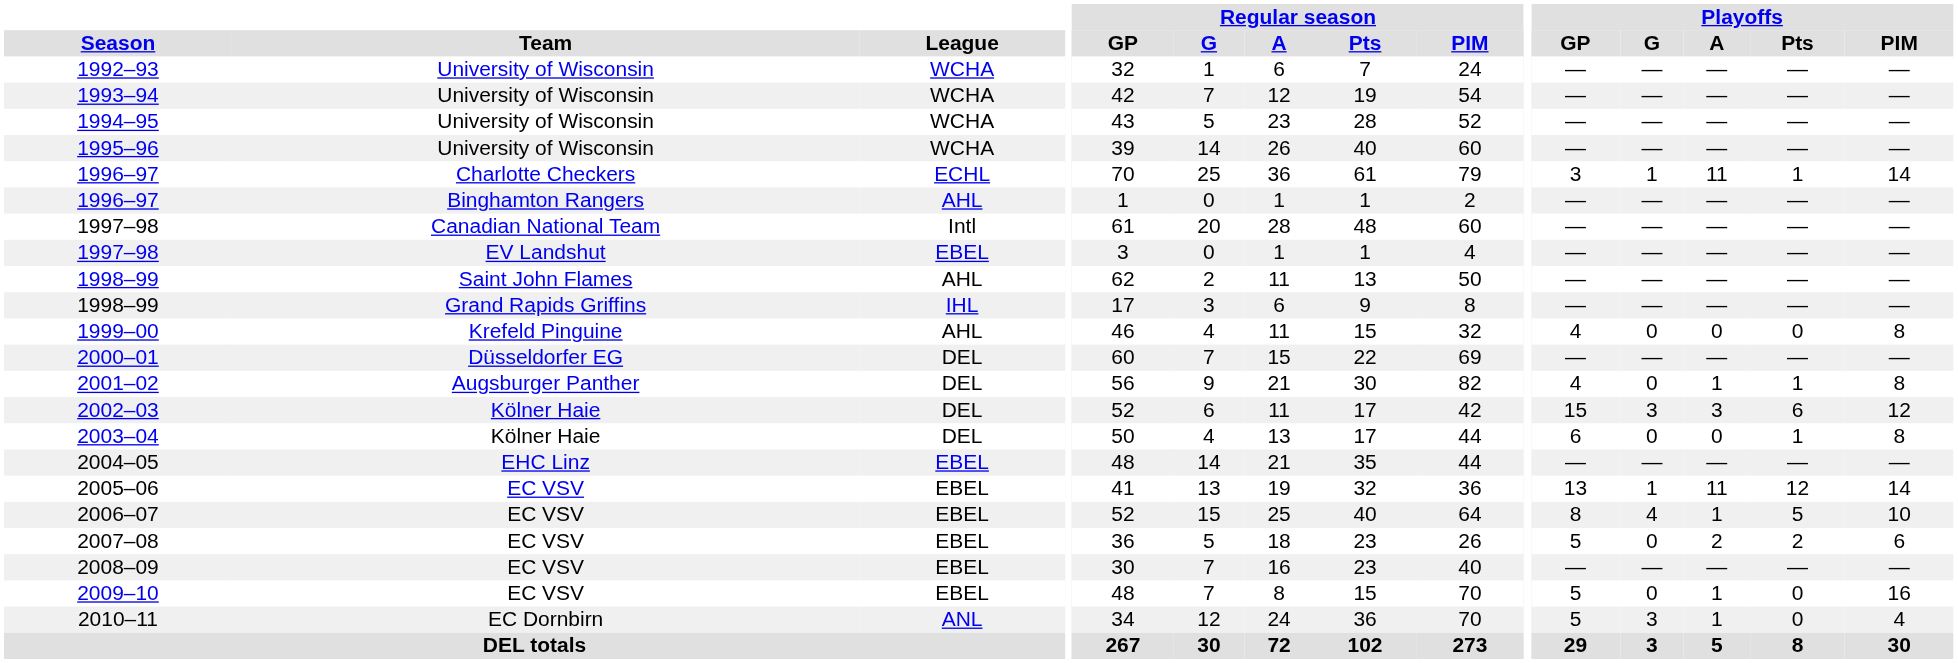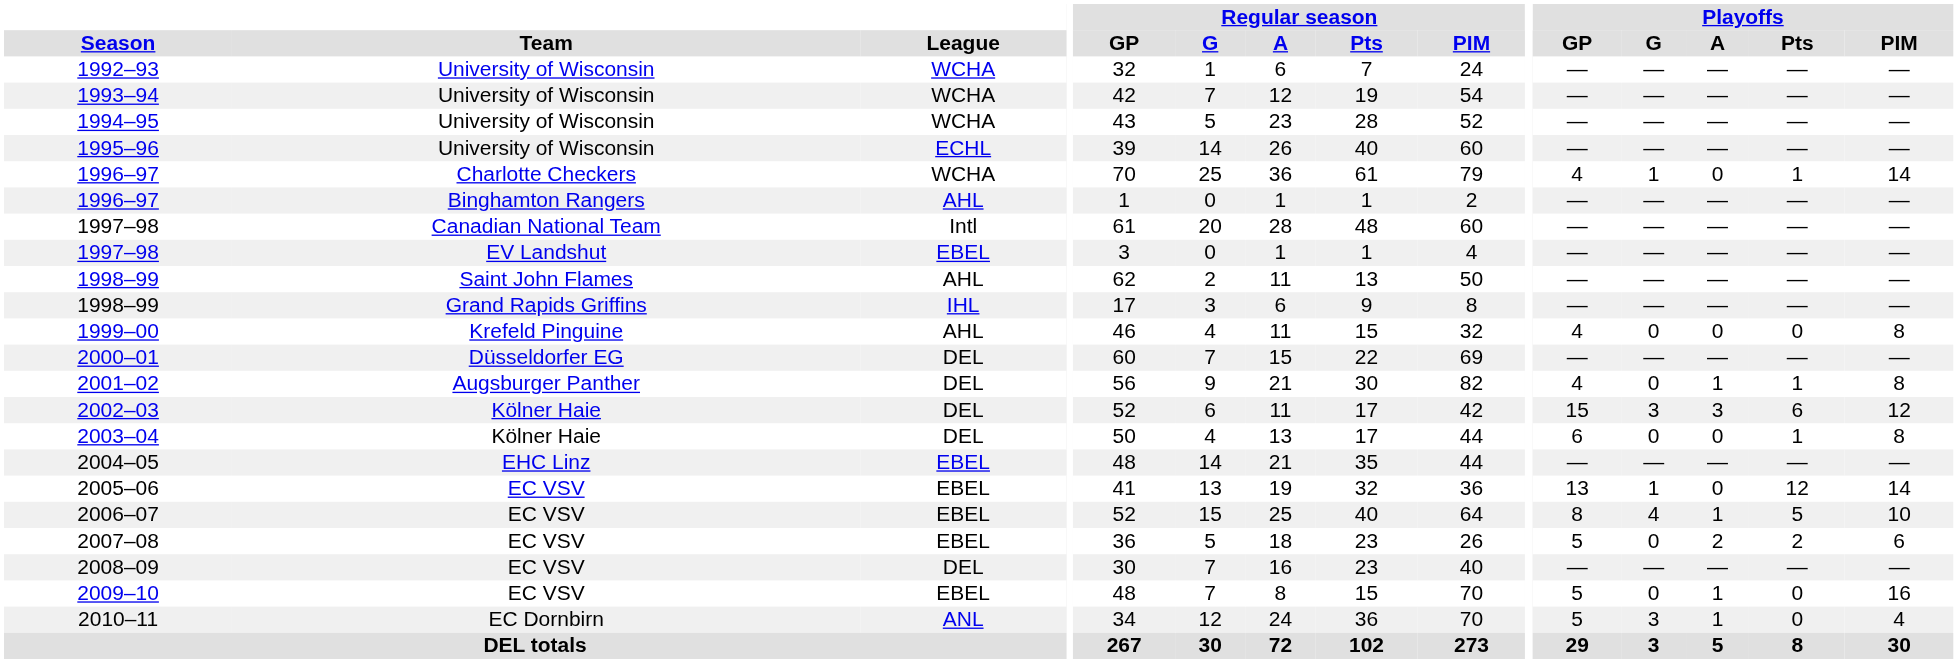1995–96 | League: WCHA -> ECHL
1996–97 / Charlotte Checkers | League: ECHL -> WCHA
1996–97 / Charlotte Checkers | Playoffs / GP: 3 -> 4
1996–97 / Charlotte Checkers | Playoffs / A: 11 -> 0
2005–06 | Playoffs / A: 11 -> 0
2008–09 | League: EBEL -> DEL
